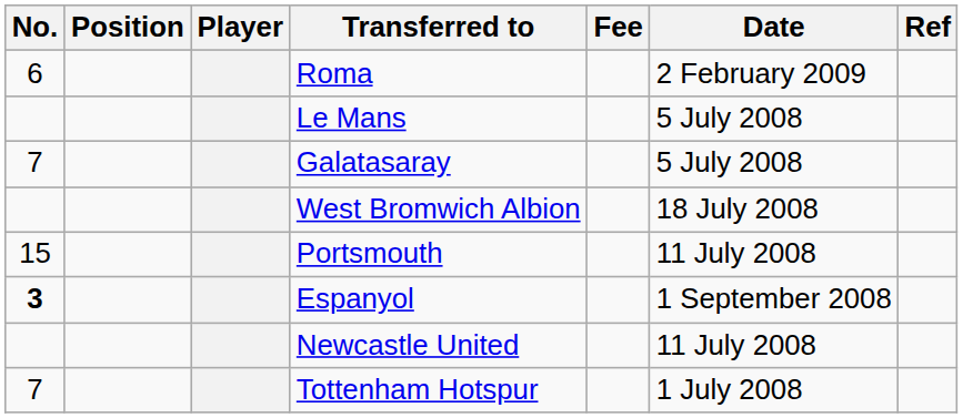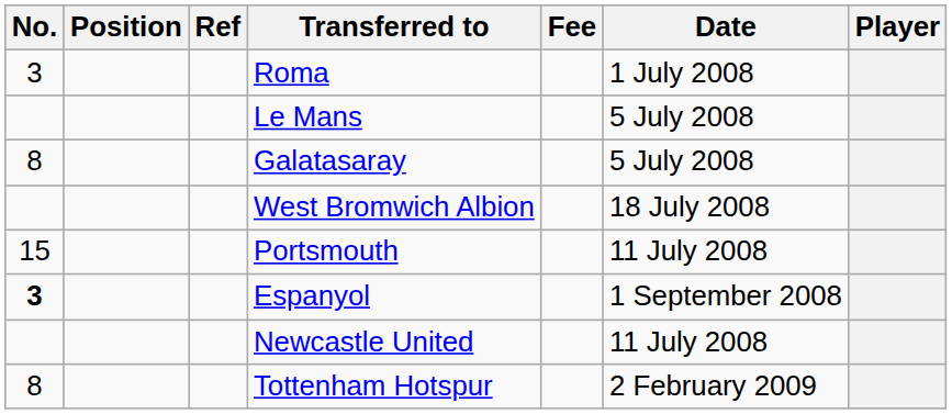columns swapped: Player <-> Ref
Roma | No.: 6 -> 3
Roma | Date: 2 February 2009 -> 1 July 2008
Galatasaray | No.: 7 -> 8
Tottenham Hotspur | No.: 7 -> 8
Tottenham Hotspur | Date: 1 July 2008 -> 2 February 2009
